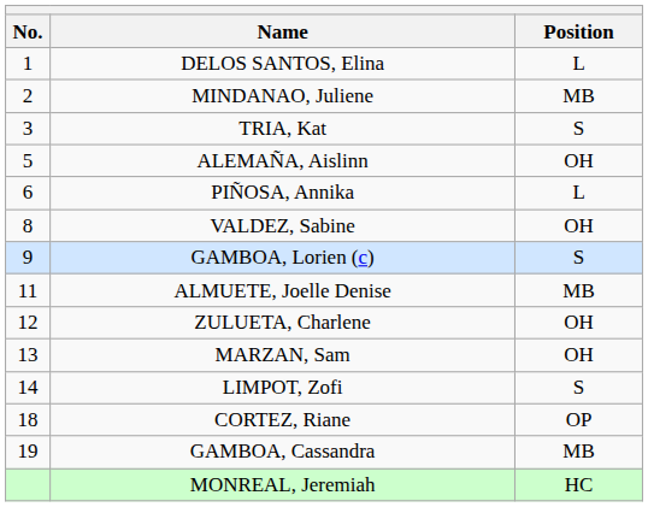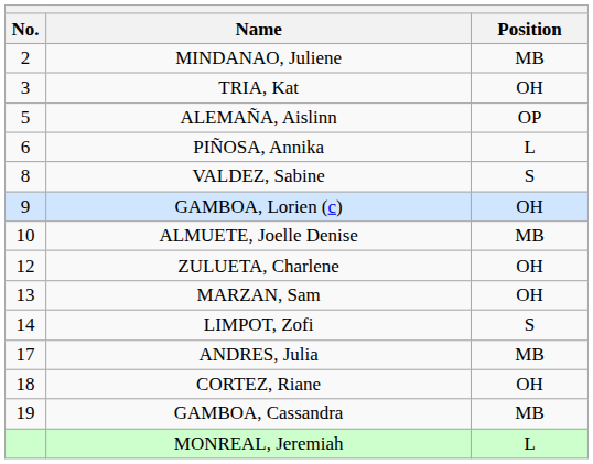- row: 1 | DELOS SANTOS, Elina | L
TRIA, Kat | Position: S -> OH
ALEMAÑA, Aislinn | Position: OH -> OP
VALDEZ, Sabine | Position: OH -> S
GAMBOA, Lorien (c) | Position: S -> OH
ALMUETE, Joelle Denise | No.: 11 -> 10
+ row: 17 | ANDRES, Julia | MB
CORTEZ, Riane | Position: OP -> OH
MONREAL, Jeremiah | Position: HC -> L
